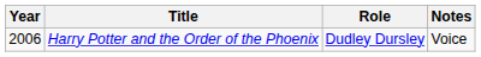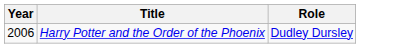- column: Notes | Voice
